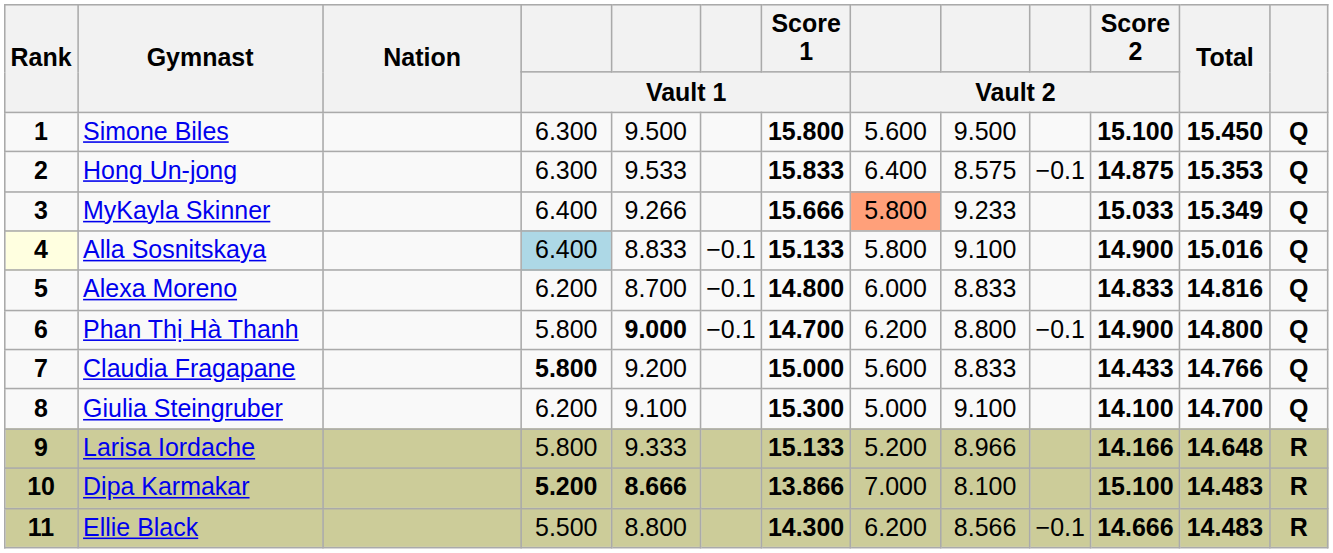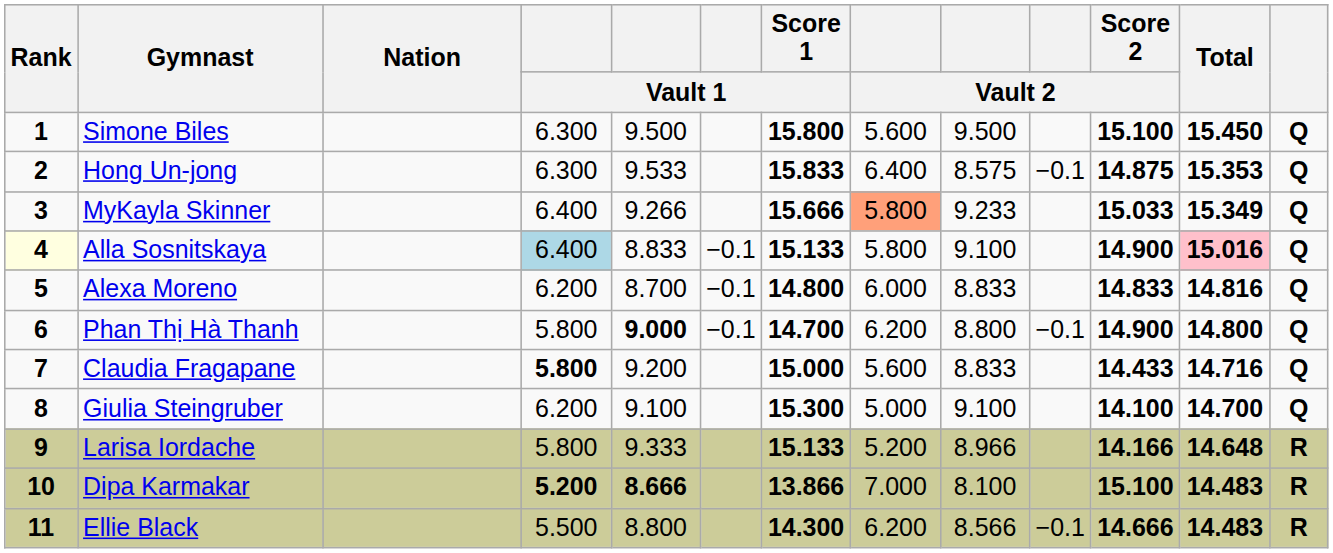Alla Sosnitskaya | Total: no background -> pink background
Claudia Fragapane | Total: 14.766 -> 14.716
